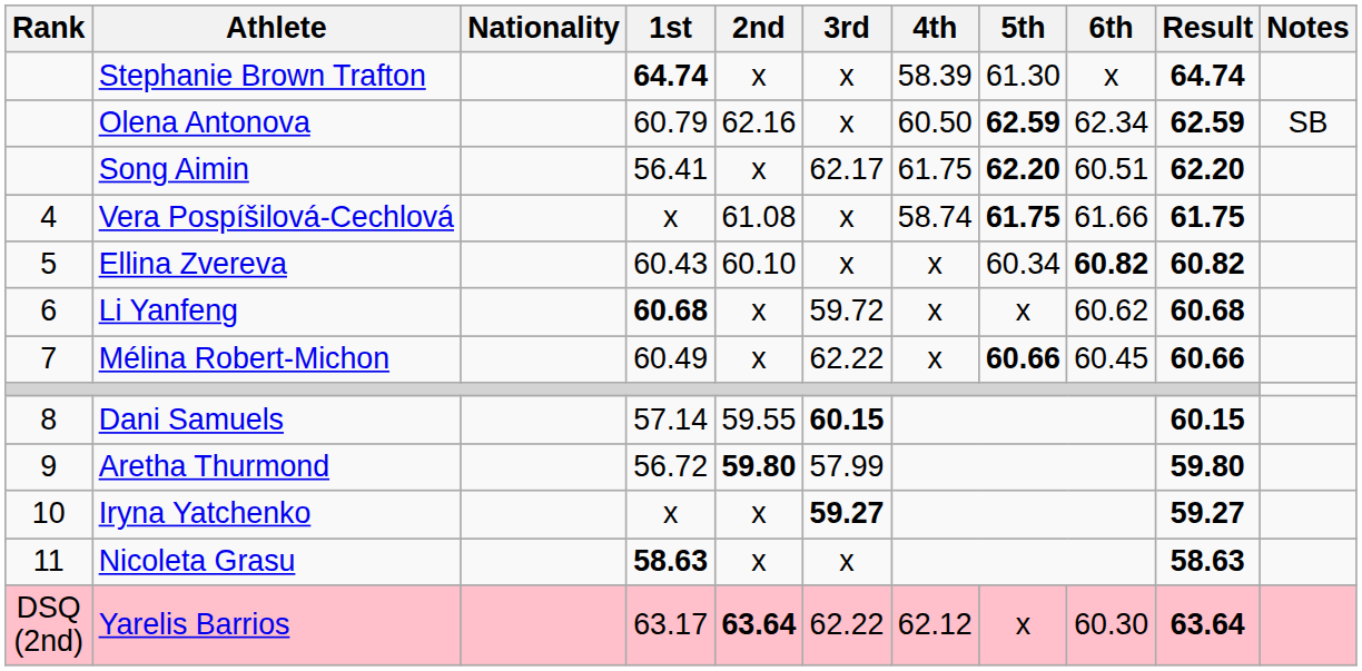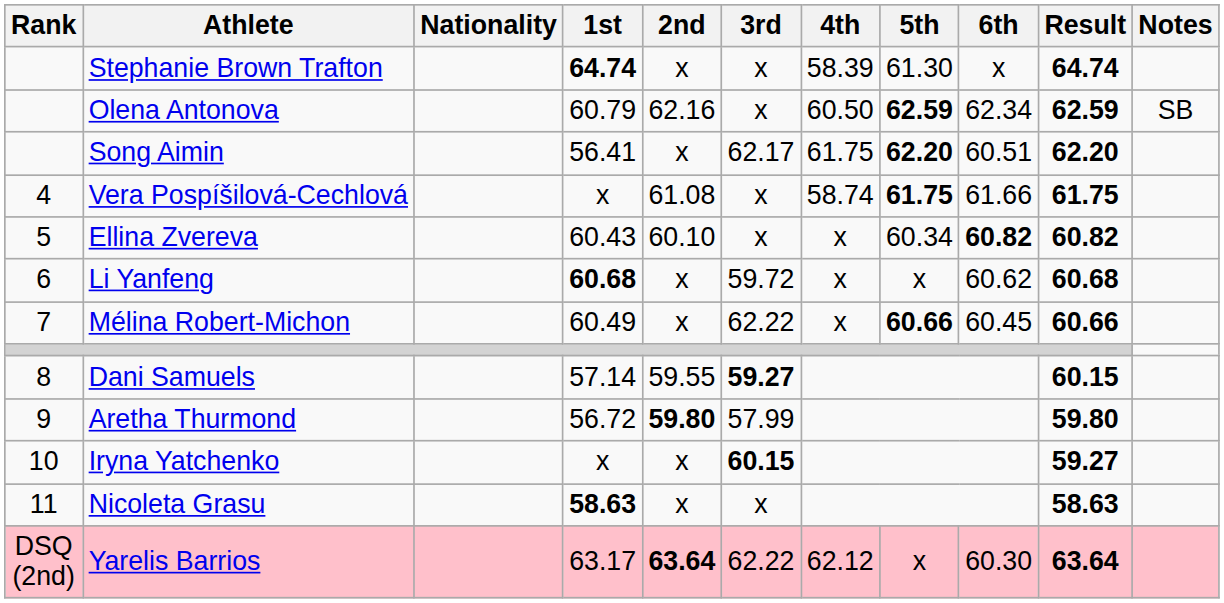Dani Samuels | 3rd: 60.15 -> 59.27
Iryna Yatchenko | 3rd: 59.27 -> 60.15
